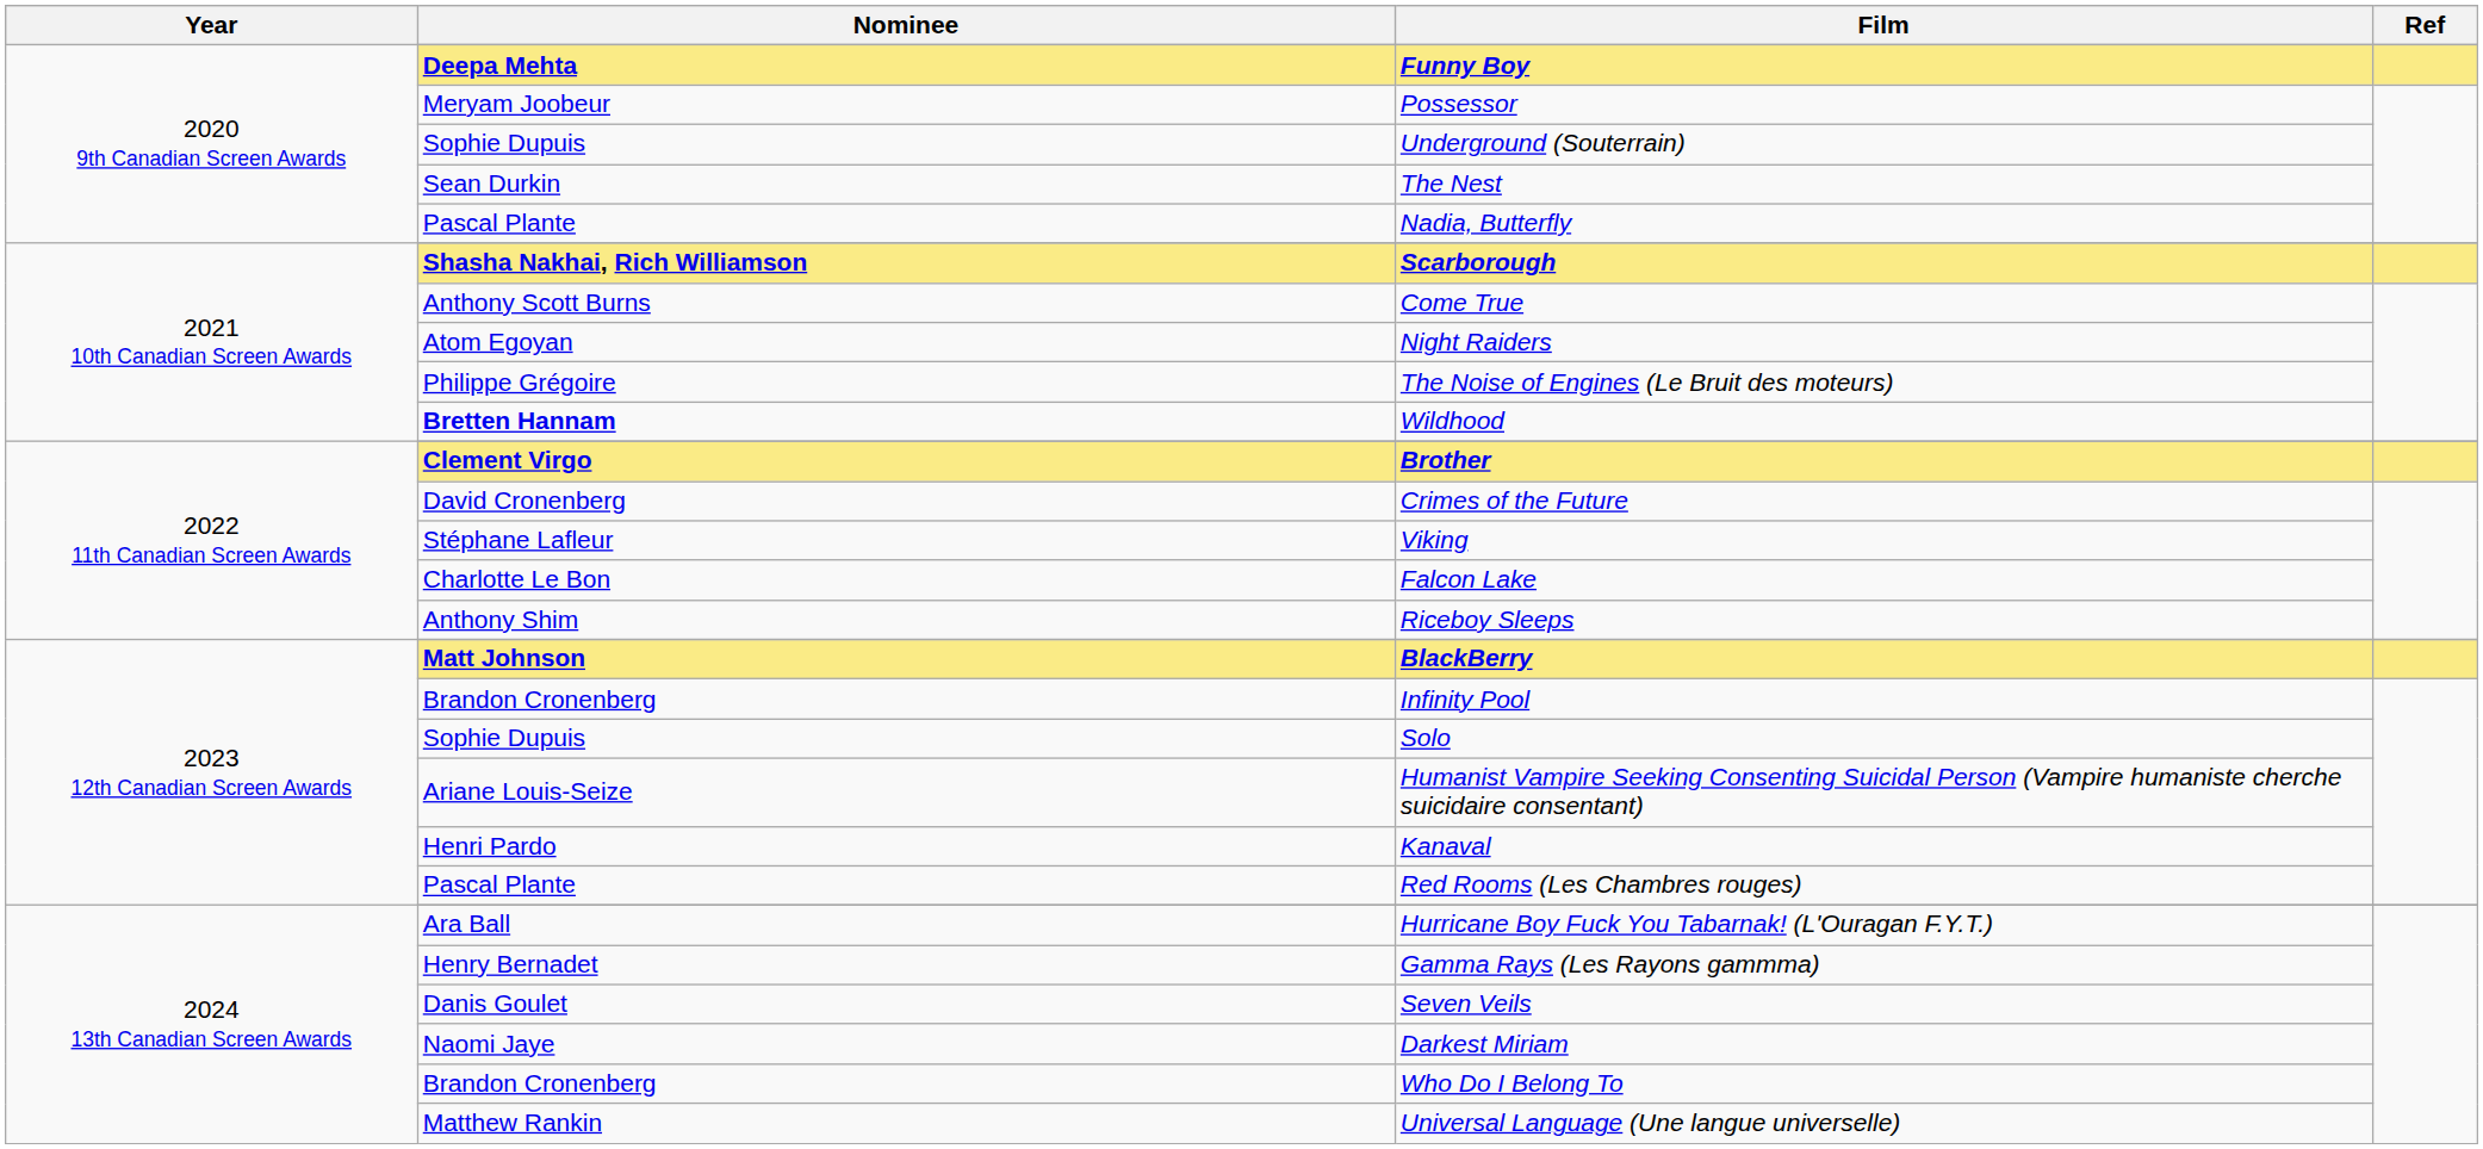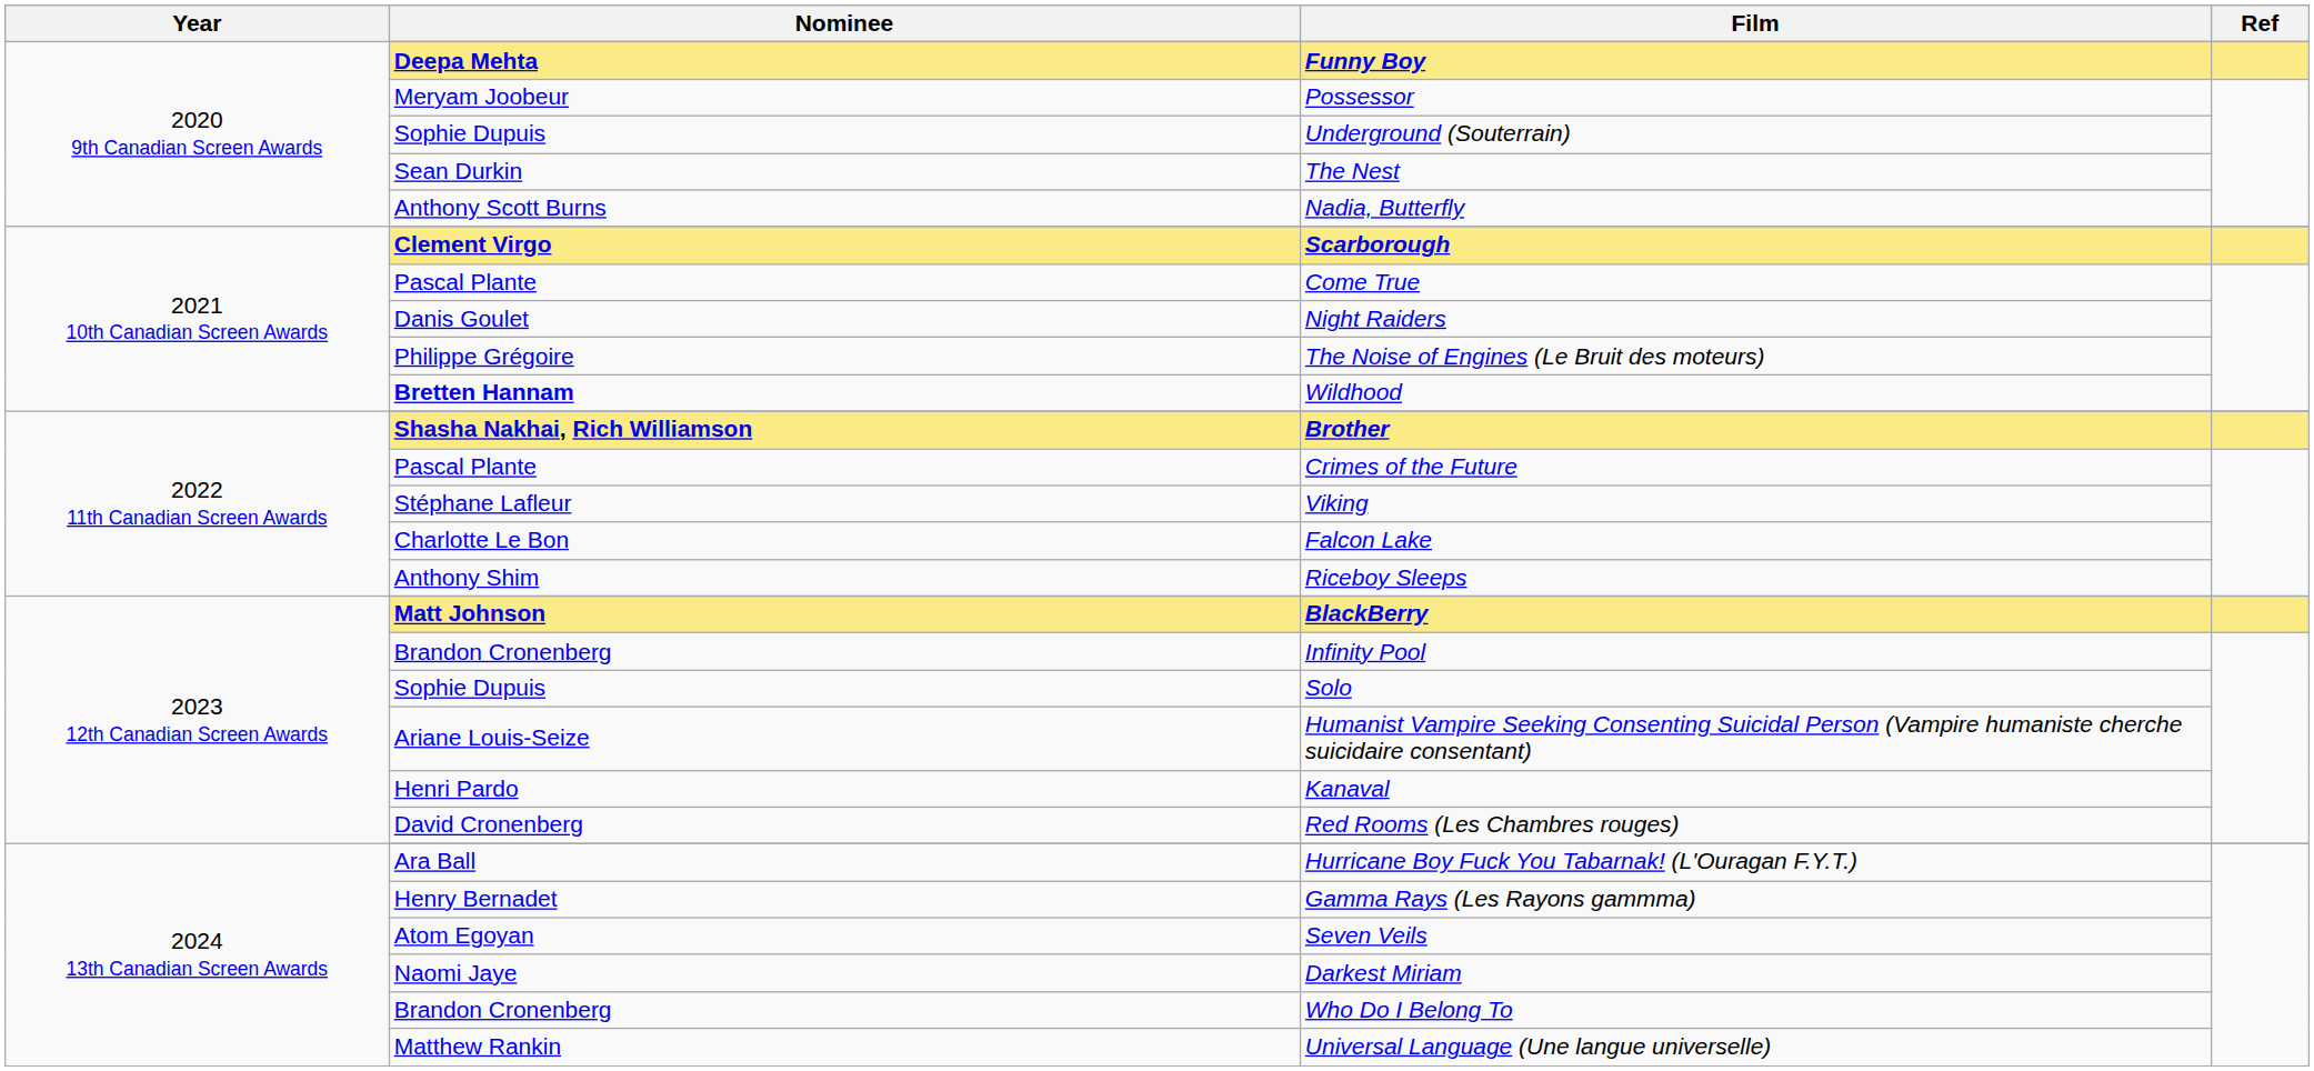Nadia, Butterfly | Nominee: Pascal Plante -> Anthony Scott Burns
Scarborough | Nominee: Shasha Nakhai, Rich Williamson -> Clement Virgo
Come True | Nominee: Anthony Scott Burns -> Pascal Plante
Night Raiders | Nominee: Atom Egoyan -> Danis Goulet
Brother | Nominee: Clement Virgo -> Shasha Nakhai, Rich Williamson
Crimes of the Future | Nominee: David Cronenberg -> Pascal Plante
Red Rooms (Les Chambres rouges) | Nominee: Pascal Plante -> David Cronenberg
Seven Veils | Nominee: Danis Goulet -> Atom Egoyan
